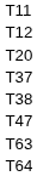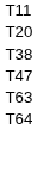- row: T12
- row: T37
